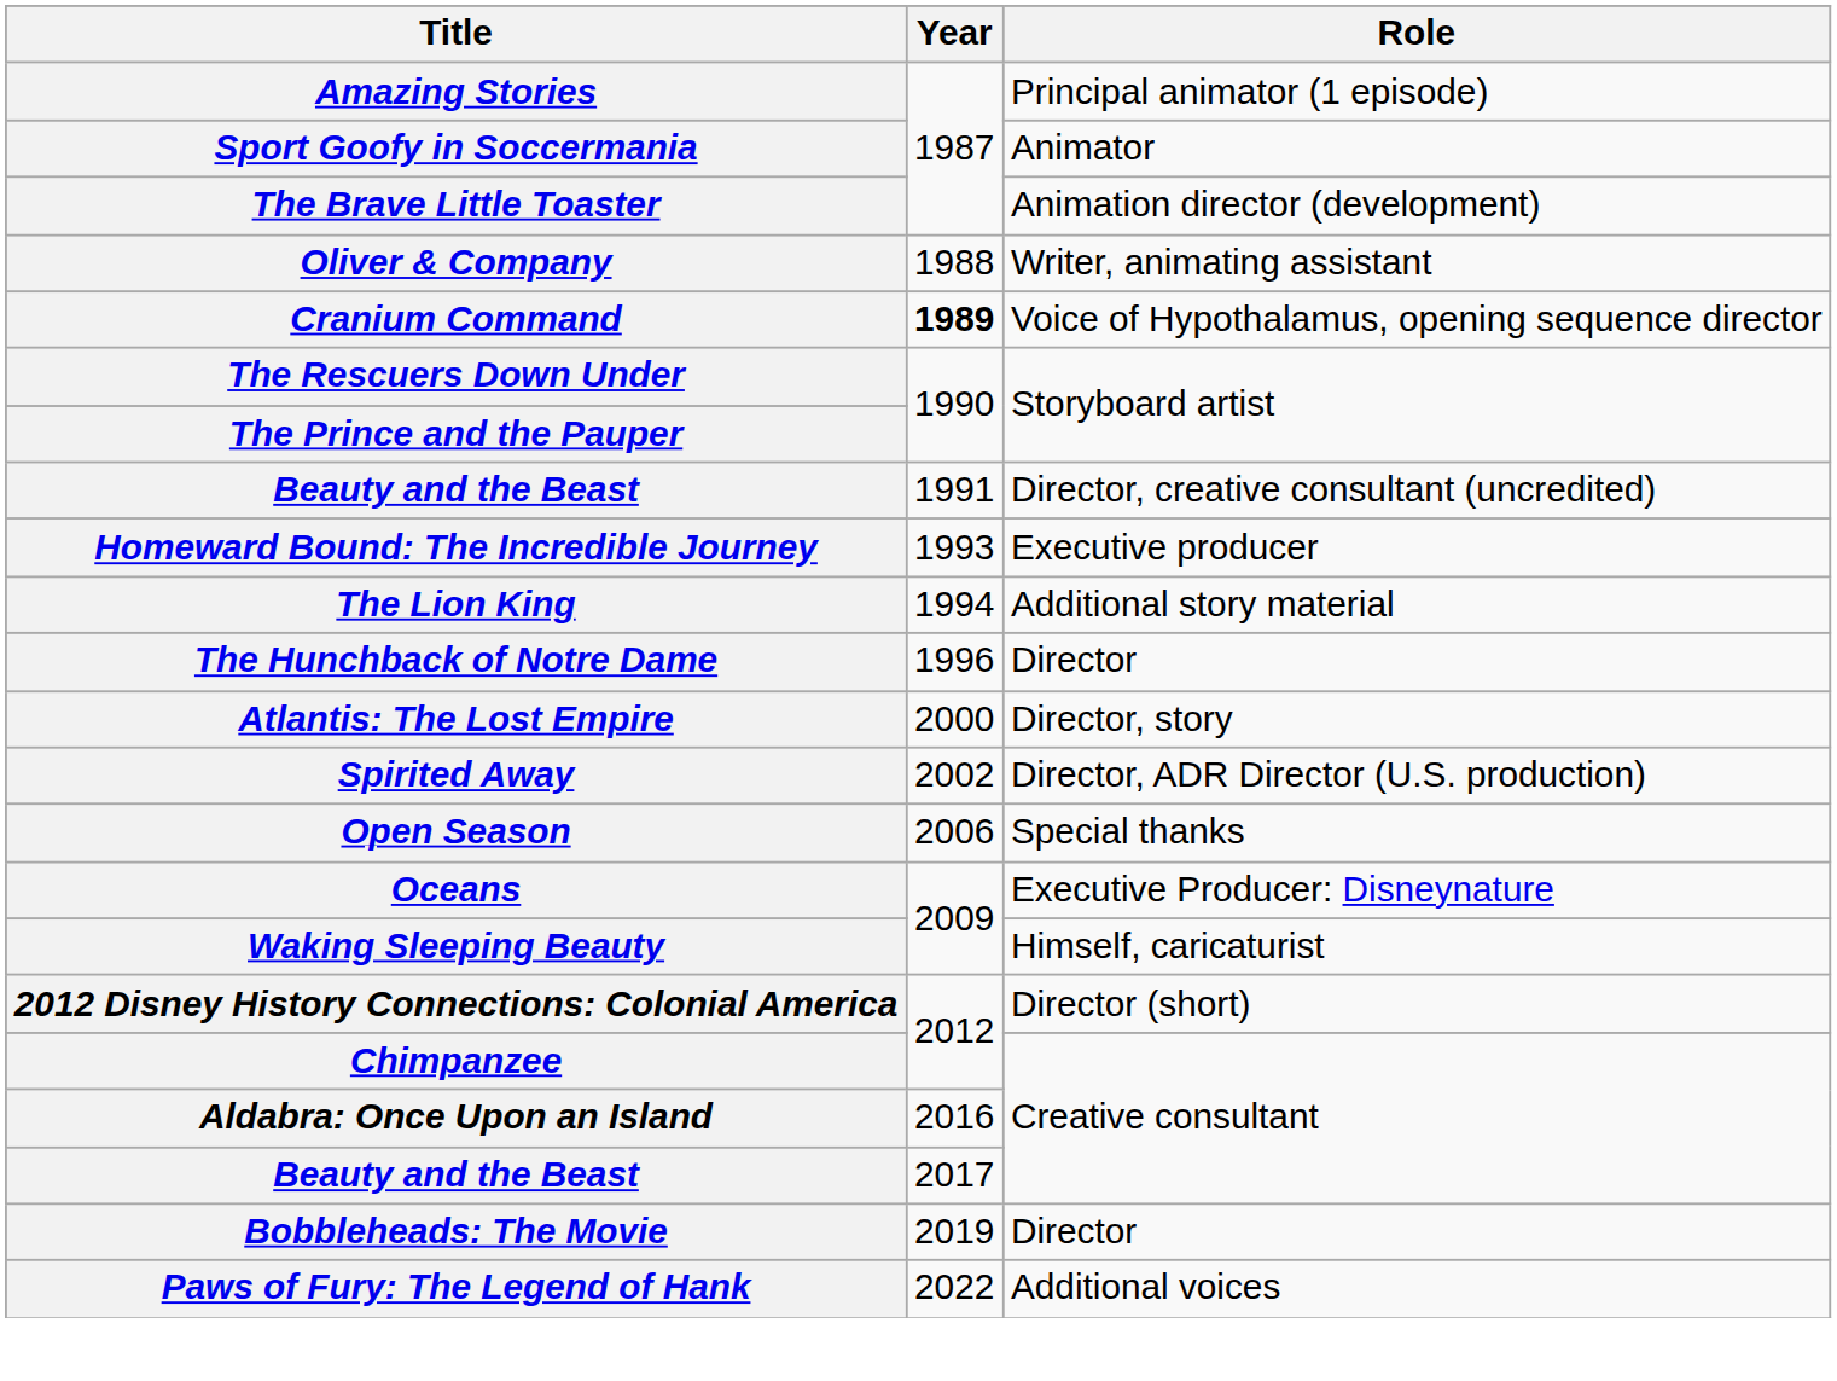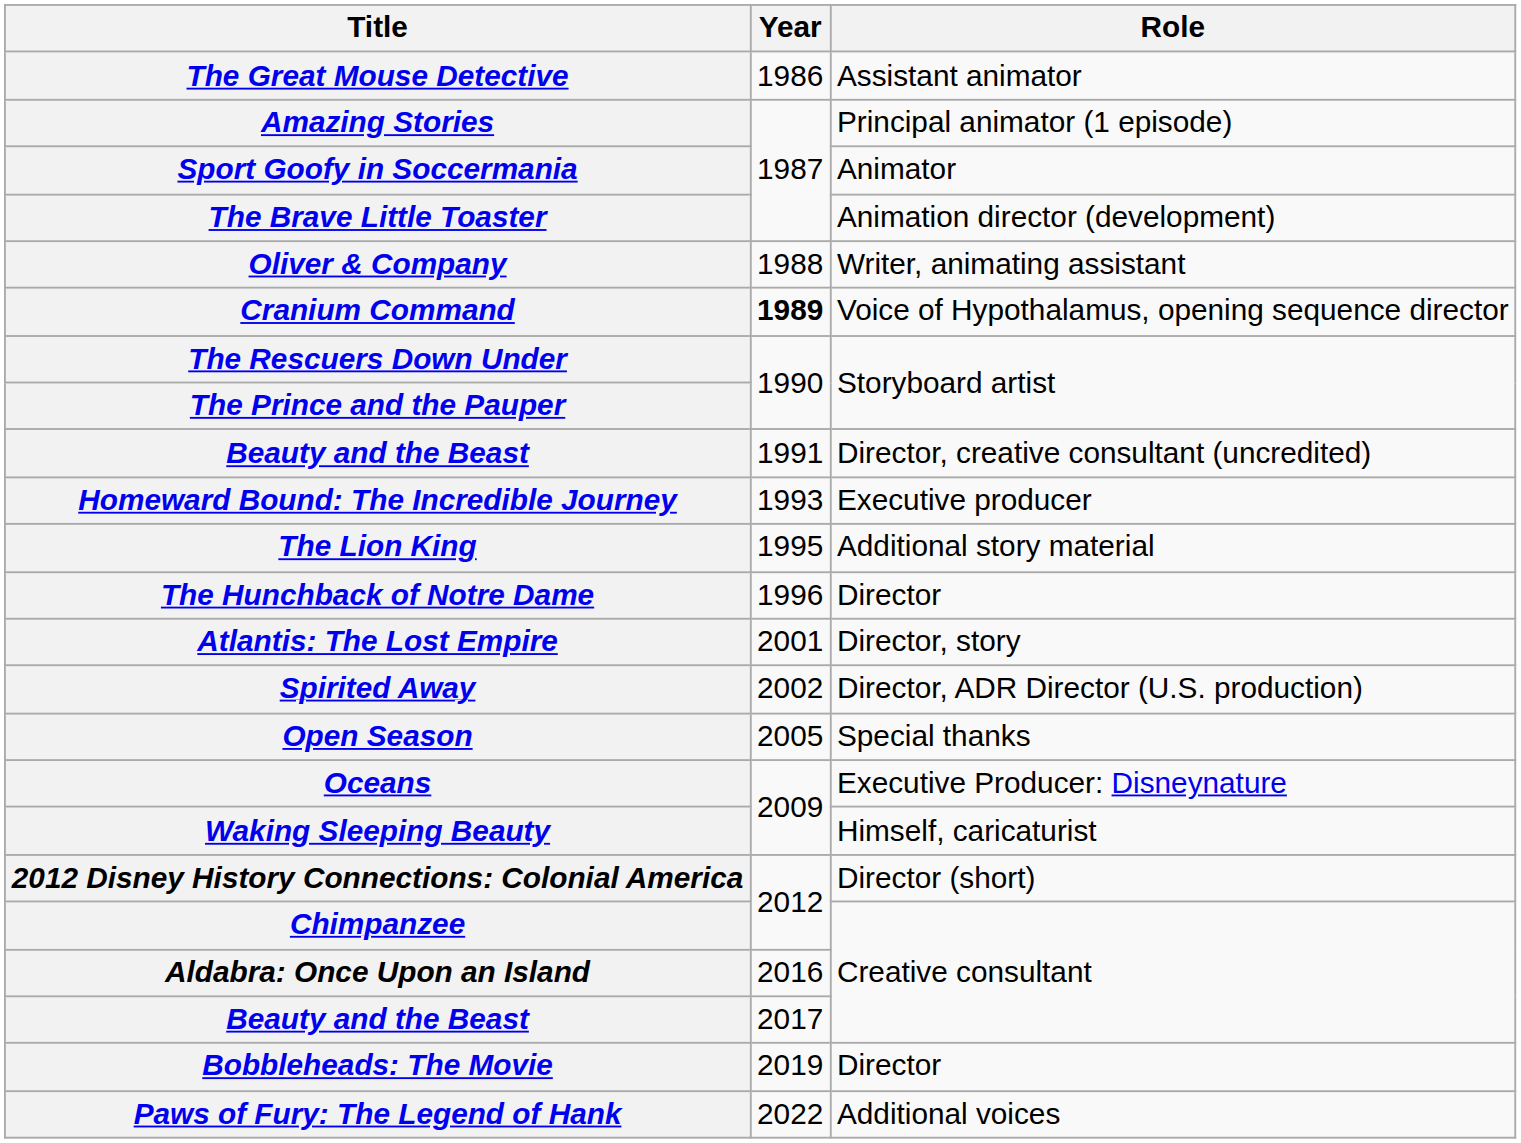+ row: The Great Mouse Detective | 1986 | Assistant animator
The Lion King | Year: 1994 -> 1995
Atlantis: The Lost Empire | Year: 2000 -> 2001
Open Season | Year: 2006 -> 2005
